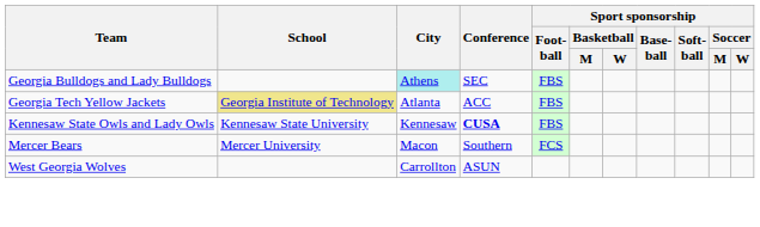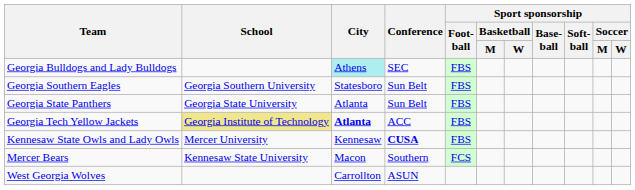+ row: Georgia Southern Eagles | Georgia Southern University | Statesboro | Sun Belt | FBS
+ row: Georgia State Panthers | Georgia State University | Atlanta | Sun Belt | FBS
Georgia Tech Yellow Jackets | City: normal -> bold
Kennesaw State Owls and Lady Owls | School: Kennesaw State University -> Mercer University
Mercer Bears | School: Mercer University -> Kennesaw State University
